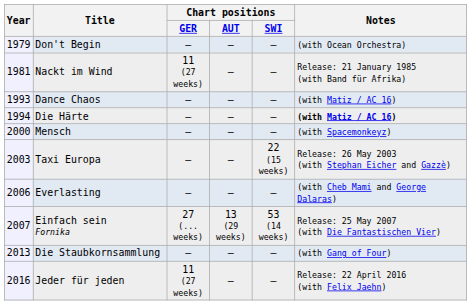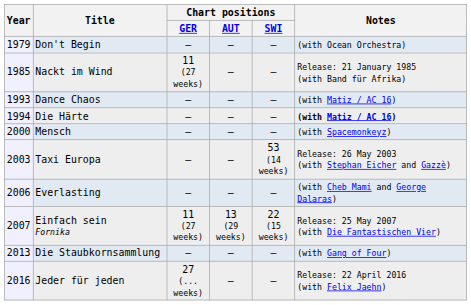Nackt im Wind | Year: 1981 -> 1985
Taxi Europa | Chart positions / SWI: 22 (15 weeks) -> 53 (14 weeks)
Einfach sein Fornika | Chart positions / GER: 27 (... weeks) -> 11 (27 weeks)
Einfach sein Fornika | Chart positions / SWI: 53 (14 weeks) -> 22 (15 weeks)
Jeder für jeden | Chart positions / GER: 11 (27 weeks) -> 27 (... weeks)
